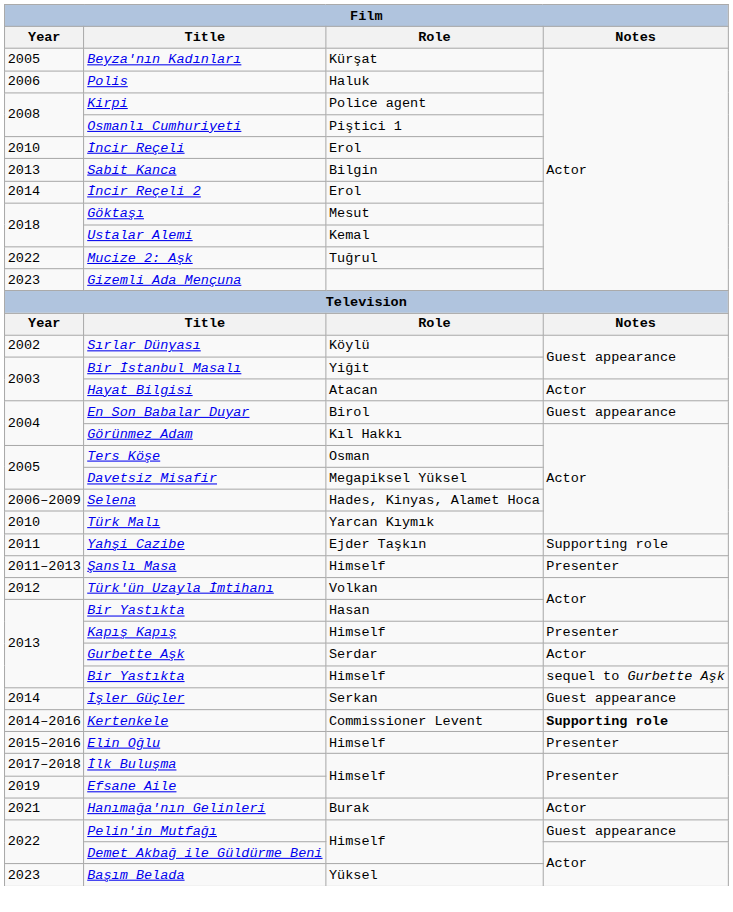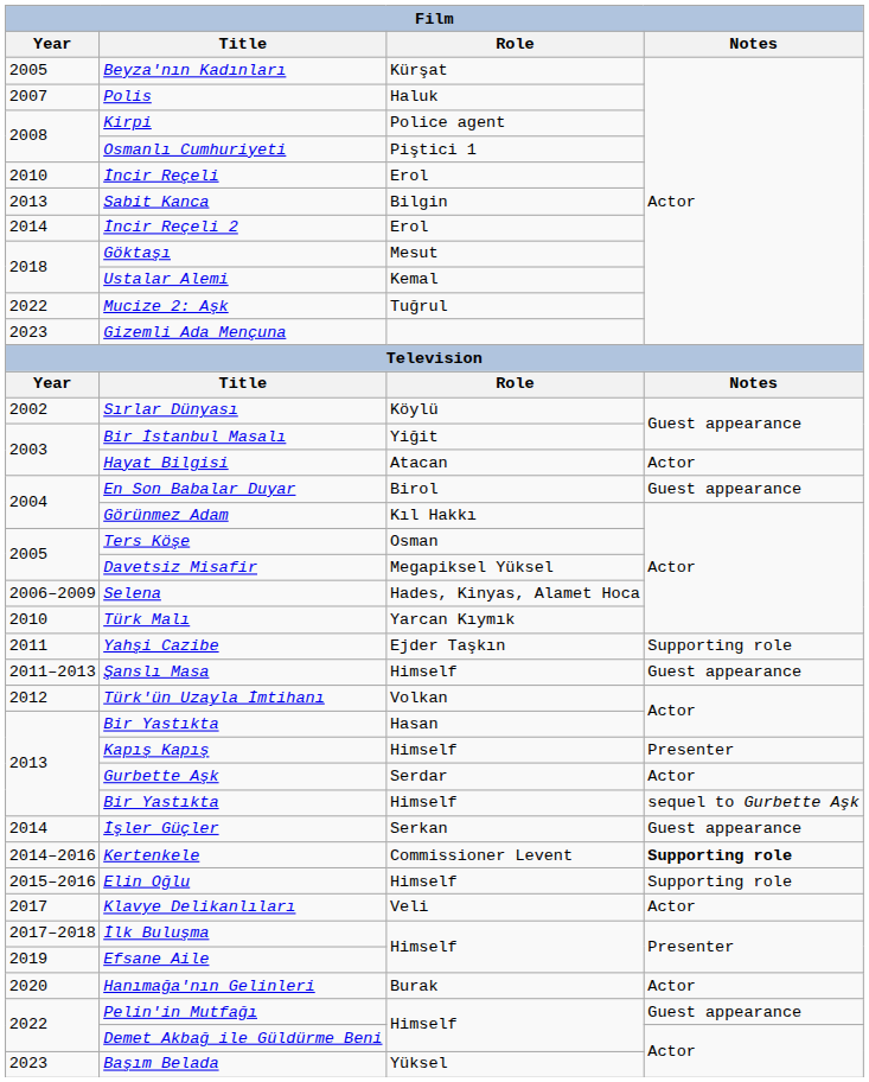Polis | Year: 2006 -> 2007
Şanslı Masa | Notes: Presenter -> Guest appearance
Elin Oğlu | Notes: Presenter -> Supporting role
+ row: 2017 | Klavye Delikanlıları | Veli | Actor
Hanımağa'nın Gelinleri | Year: 2021 -> 2020
